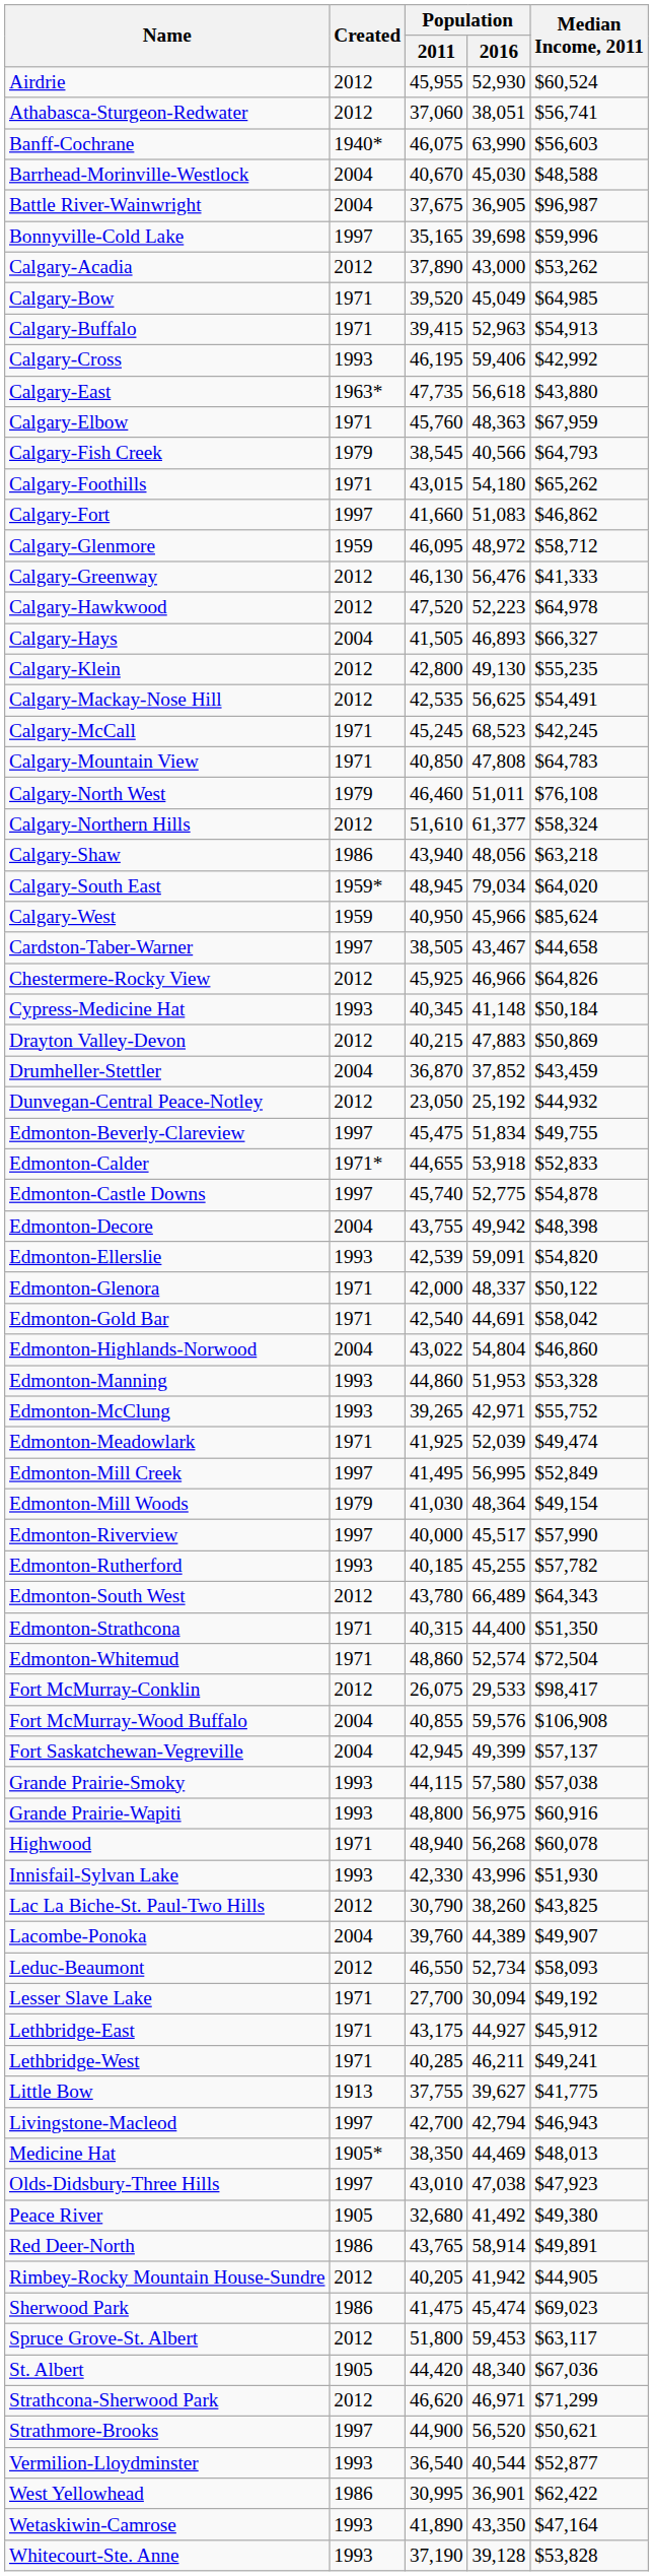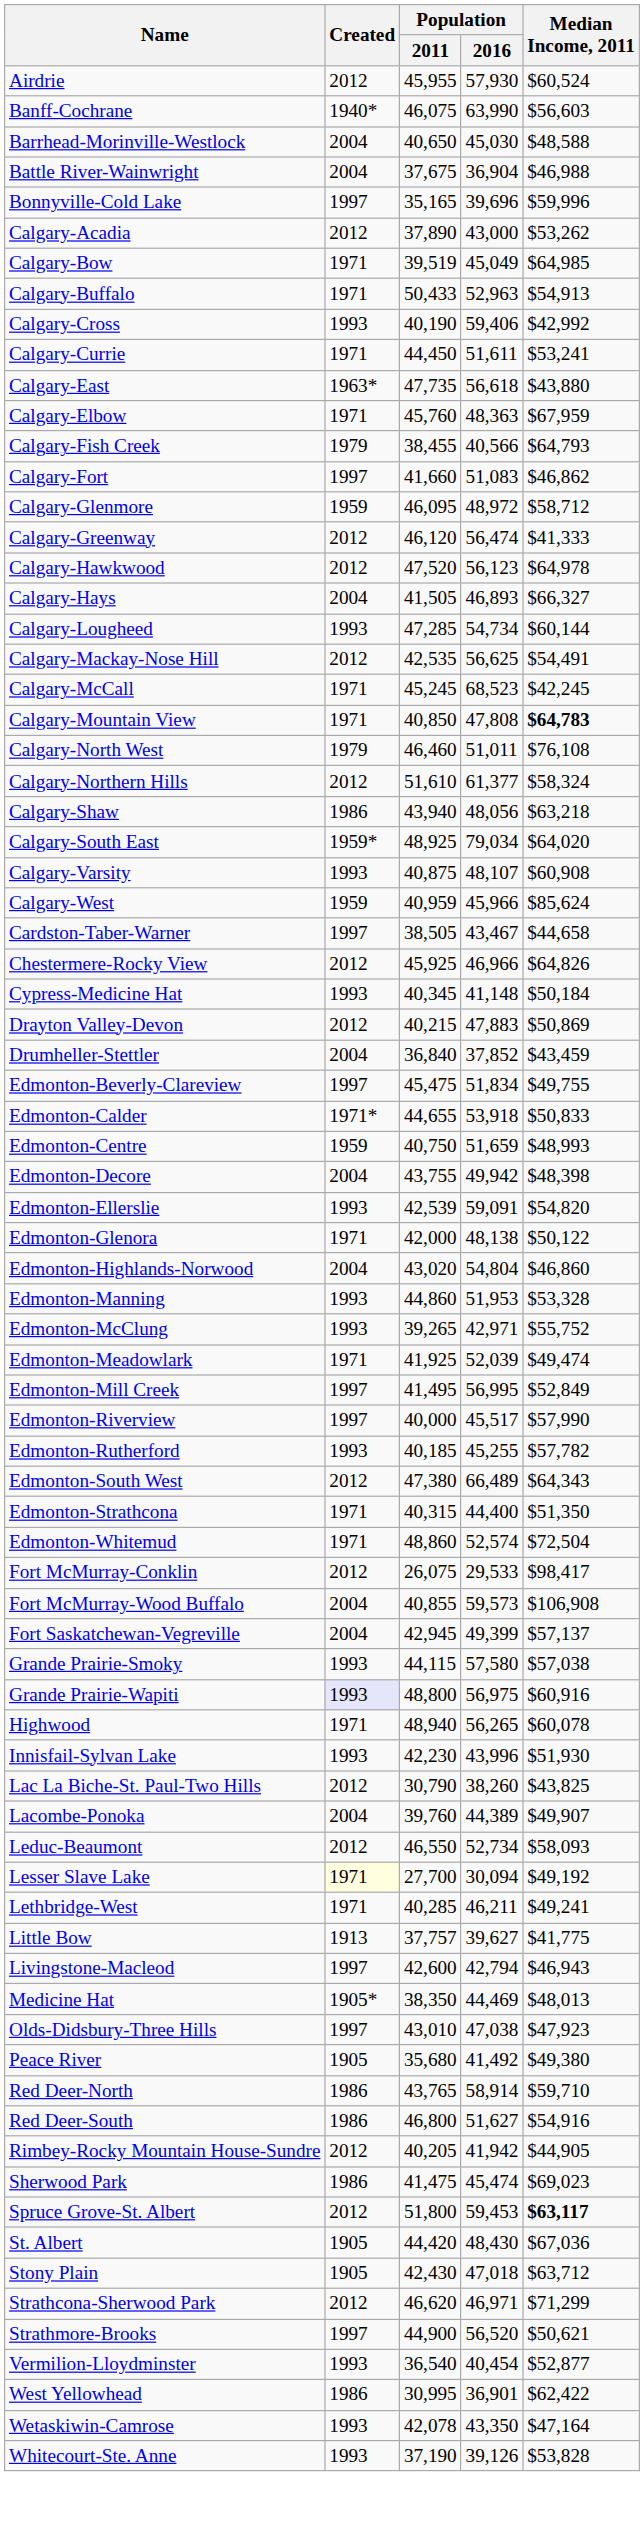Airdrie | Population / 2016: 52,930 -> 57,930
- row: Athabasca-Sturgeon-Redwater | 2012 | 37,060 | 38,051 | $56,741
Barrhead-Morinville-Westlock | Population / 2011: 40,670 -> 40,650
Battle River-Wainwright | Population / 2016: 36,905 -> 36,904
Battle River-Wainwright | Median Income, 2011: $96,987 -> $46,988
Bonnyville-Cold Lake | Population / 2016: 39,698 -> 39,696
Calgary-Bow | Population / 2011: 39,520 -> 39,519
Calgary-Buffalo | Population / 2011: 39,415 -> 50,433
Calgary-Cross | Population / 2011: 46,195 -> 40,190
+ row: Calgary-Currie | 1971 | 44,450 | 51,611 | $53,241
Calgary-Fish Creek | Population / 2011: 38,545 -> 38,455
- row: Calgary-Foothills | 1971 | 43,015 | 54,180 | $65,262
Calgary-Greenway | Population / 2011: 46,130 -> 46,120
Calgary-Greenway | Population / 2016: 56,476 -> 56,474
Calgary-Hawkwood | Population / 2016: 52,223 -> 56,123
- row: Calgary-Klein | 2012 | 42,800 | 49,130 | $55,235
+ row: Calgary-Lougheed | 1993 | 47,285 | 54,734 | $60,144
Calgary-Mountain View | Median Income, 2011: normal -> bold
Calgary-South East | Population / 2011: 48,945 -> 48,925
+ row: Calgary-Varsity | 1993 | 40,875 | 48,107 | $60,908
Calgary-West | Population / 2011: 40,950 -> 40,959
Drumheller-Stettler | Population / 2011: 36,870 -> 36,840
- row: Dunvegan-Central Peace-Notley | 2012 | 23,050 | 25,192 | $44,932
Edmonton-Calder | Median Income, 2011: $52,833 -> $50,833
- row: Edmonton-Castle Downs | 1997 | 45,740 | 52,775 | $54,878
+ row: Edmonton-Centre | 1959 | 40,750 | 51,659 | $48,993
Edmonton-Glenora | Population / 2016: 48,337 -> 48,138
- row: Edmonton-Gold Bar | 1971 | 42,540 | 44,691 | $58,042
Edmonton-Highlands-Norwood | Population / 2011: 43,022 -> 43,020
- row: Edmonton-Mill Woods | 1979 | 41,030 | 48,364 | $49,154
Edmonton-South West | Population / 2011: 43,780 -> 47,380
Fort McMurray-Wood Buffalo | Population / 2016: 59,576 -> 59,573
Grande Prairie-Wapiti | Created: no background -> lavender background
Highwood | Population / 2016: 56,268 -> 56,265
Innisfail-Sylvan Lake | Population / 2011: 42,330 -> 42,230
Lesser Slave Lake | Created: no background -> lightyellow background
- row: Lethbridge-East | 1971 | 43,175 | 44,927 | $45,912
Little Bow | Population / 2011: 37,755 -> 37,757
Livingstone-Macleod | Population / 2011: 42,700 -> 42,600
Peace River | Population / 2011: 32,680 -> 35,680
Red Deer-North | Median Income, 2011: $49,891 -> $59,710
+ row: Red Deer-South | 1986 | 46,800 | 51,627 | $54,916
Spruce Grove-St. Albert | Median Income, 2011: normal -> bold
St. Albert | Population / 2016: 48,340 -> 48,430
+ row: Stony Plain | 1905 | 42,430 | 47,018 | $63,712
Vermilion-Lloydminster | Population / 2016: 40,544 -> 40,454
Wetaskiwin-Camrose | Population / 2011: 41,890 -> 42,078
Whitecourt-Ste. Anne | Population / 2016: 39,128 -> 39,126
